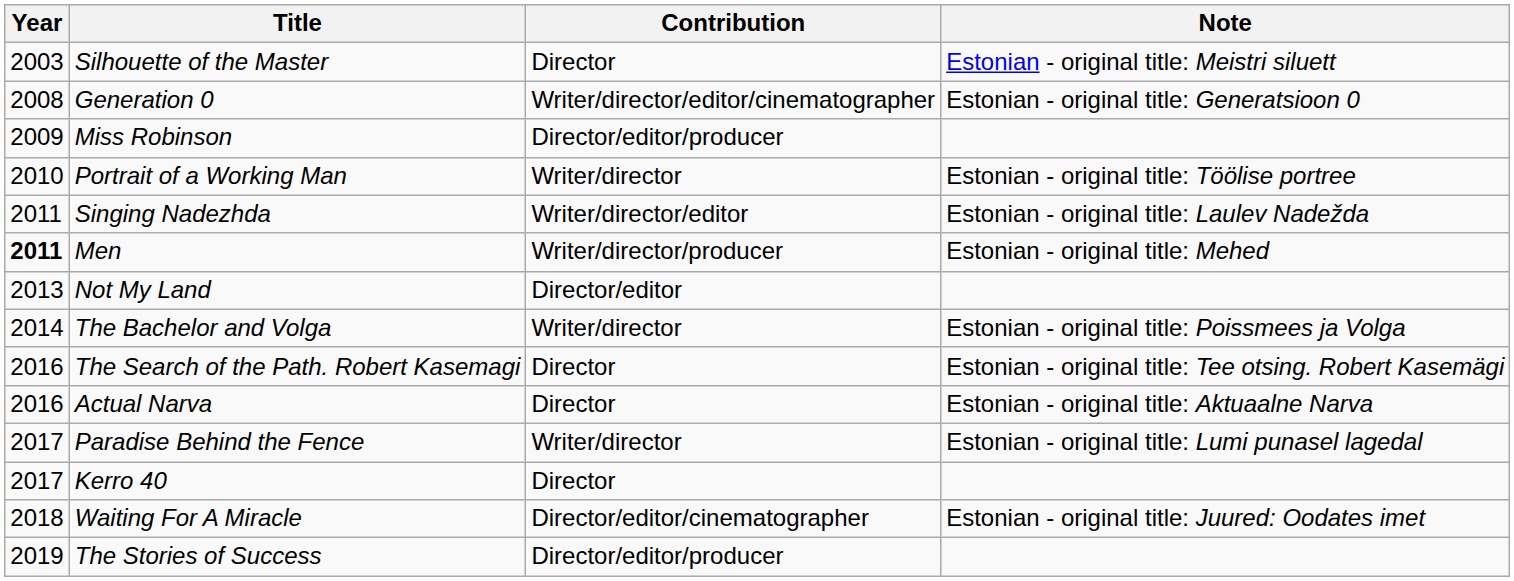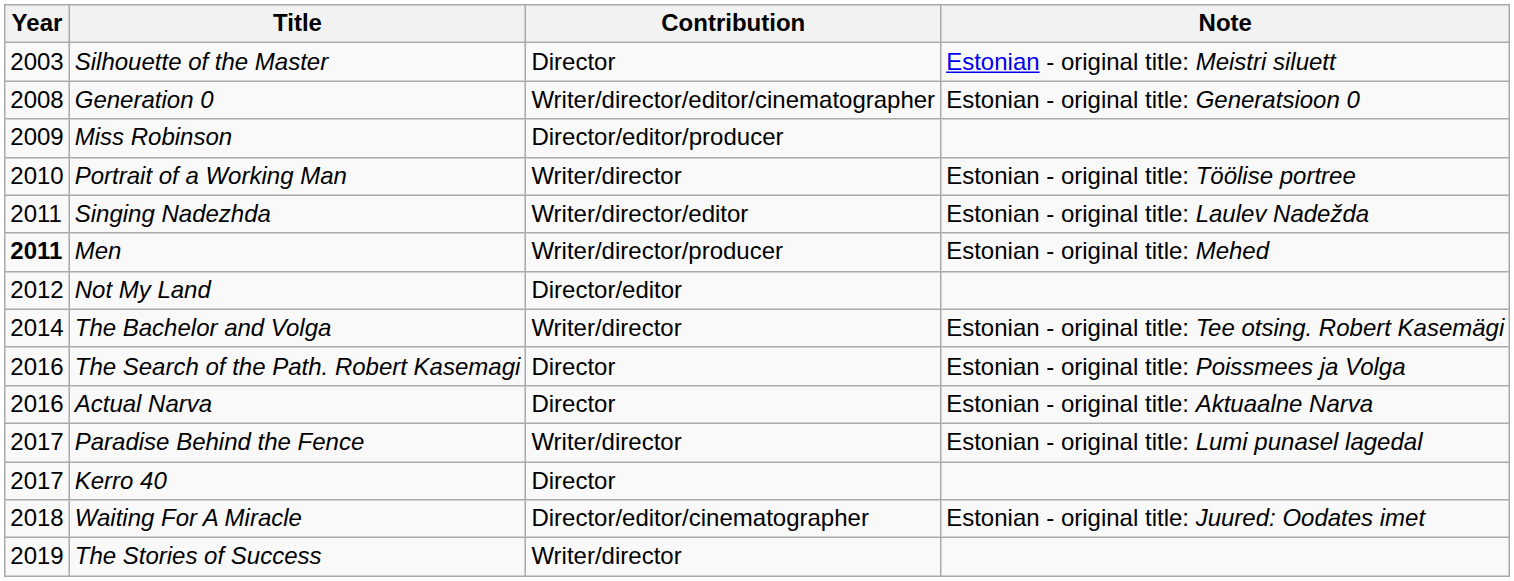Not My Land | Year: 2013 -> 2012
The Bachelor and Volga | Note: Estonian - original title: Poissmees ja Volga -> Estonian - original title: Tee otsing. Robert Kasemägi
The Search of the Path. Robert Kasemagi | Note: Estonian - original title: Tee otsing. Robert Kasemägi -> Estonian - original title: Poissmees ja Volga
The Stories of Success | Contribution: Director/editor/producer -> Writer/director
